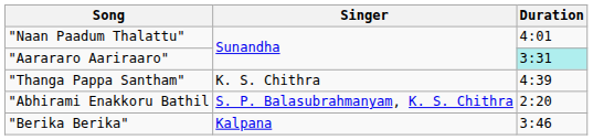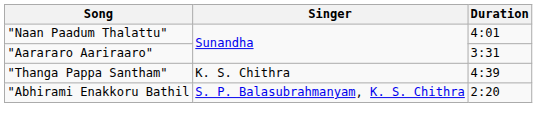"Aarararo Aariraaro" | Duration: paleturquoise background -> no background
- row: "Berika Berika" | Kalpana | 3:46
